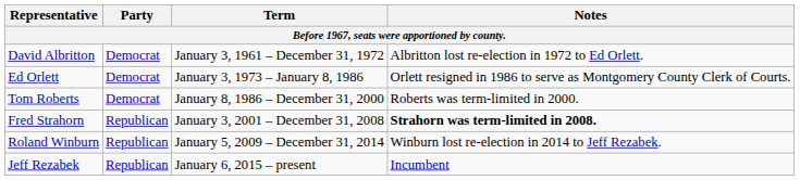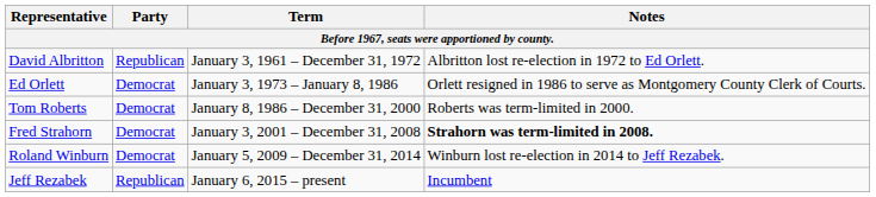David Albritton | Party: Democrat -> Republican
Fred Strahorn | Party: Republican -> Democrat
Roland Winburn | Party: Republican -> Democrat
